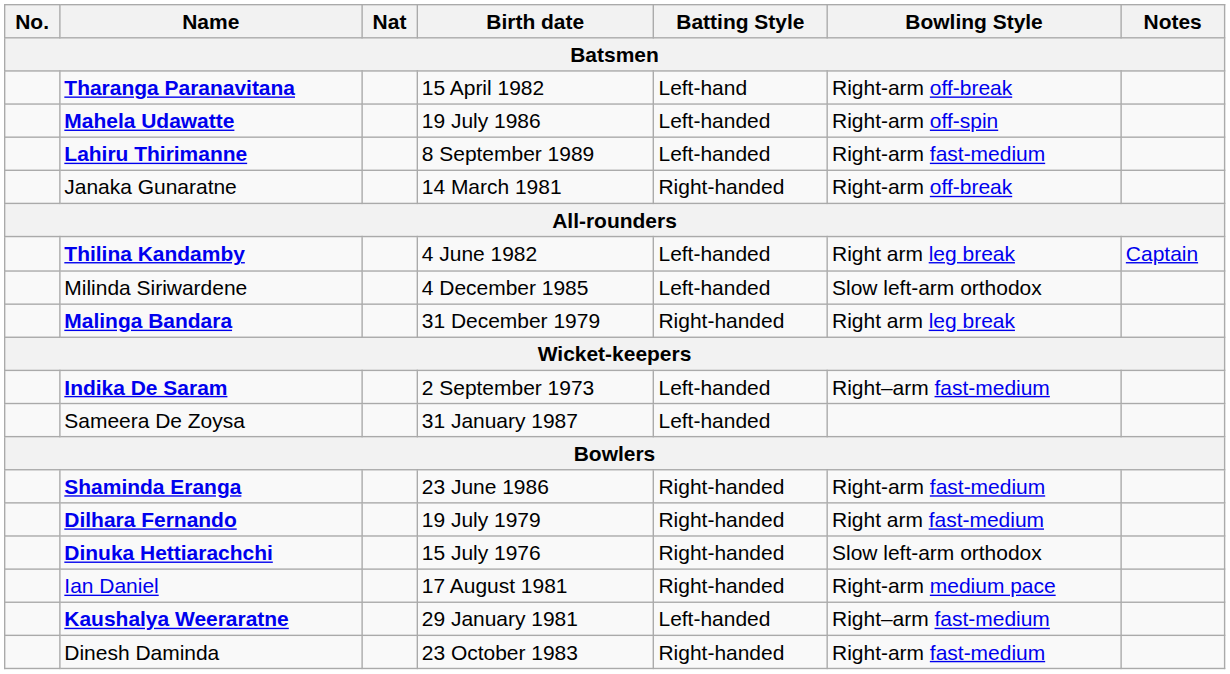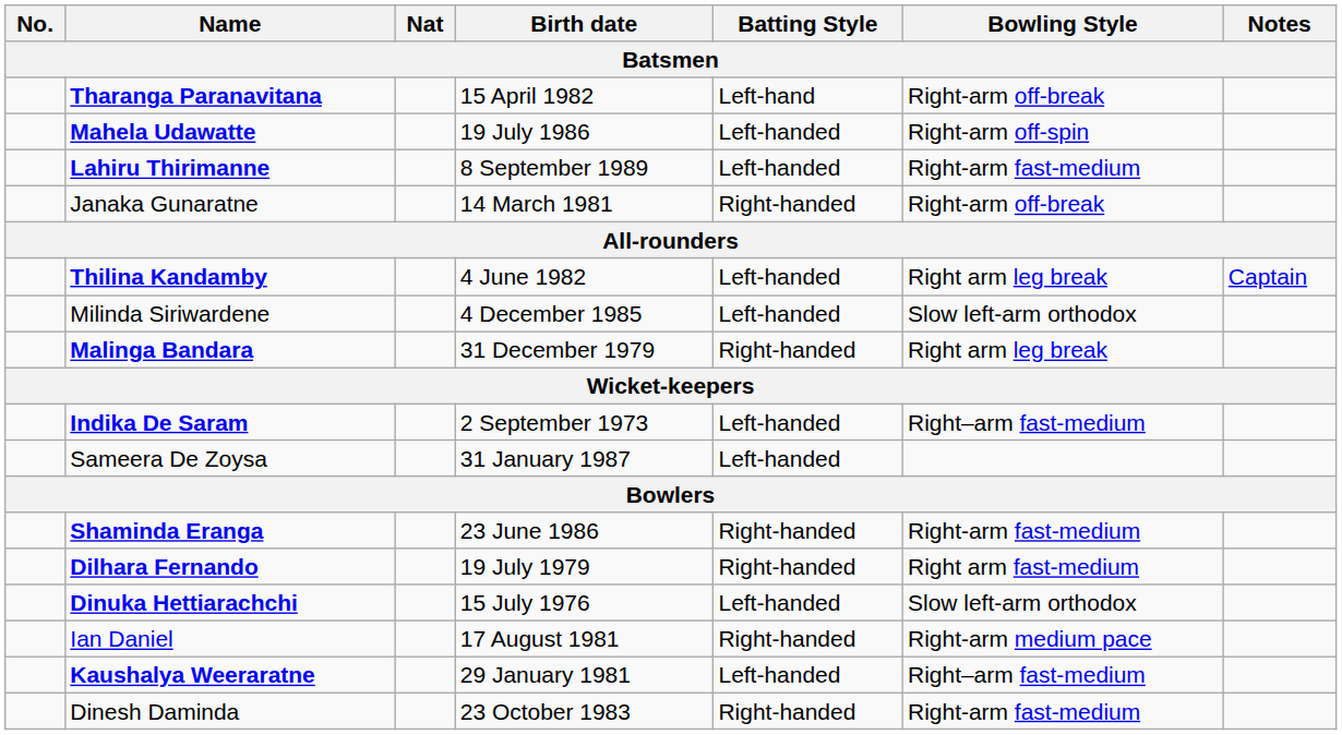Dinuka Hettiarachchi | Batting Style: Right-handed -> Left-handed
